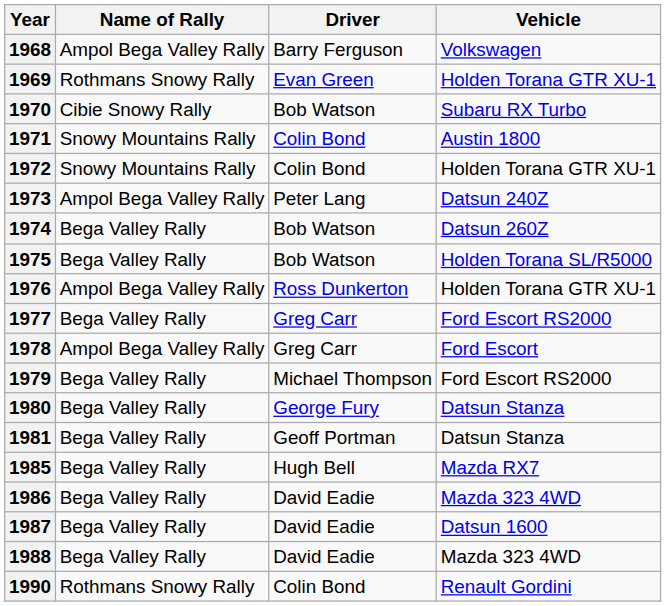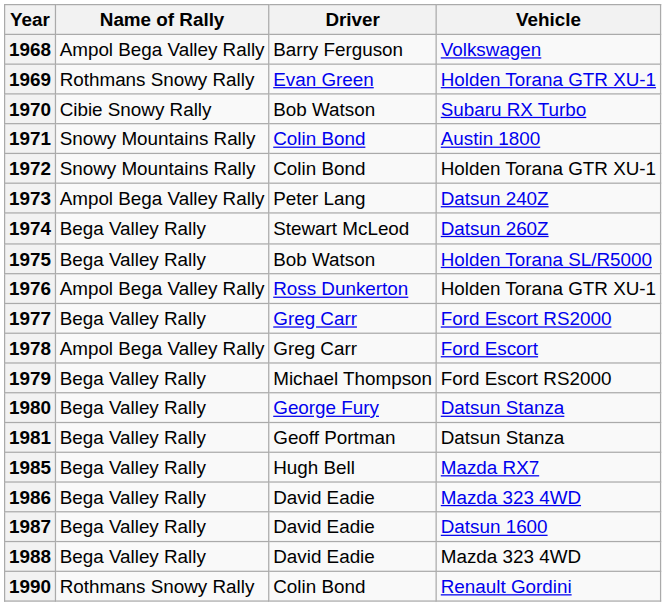1974 | Driver: Bob Watson -> Stewart McLeod
